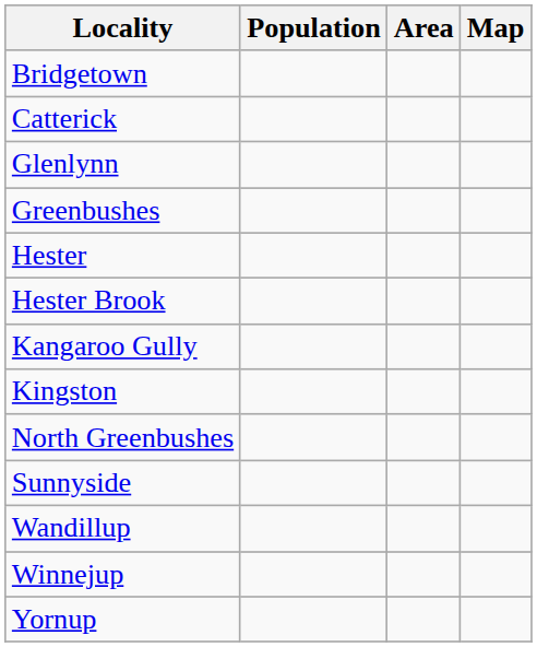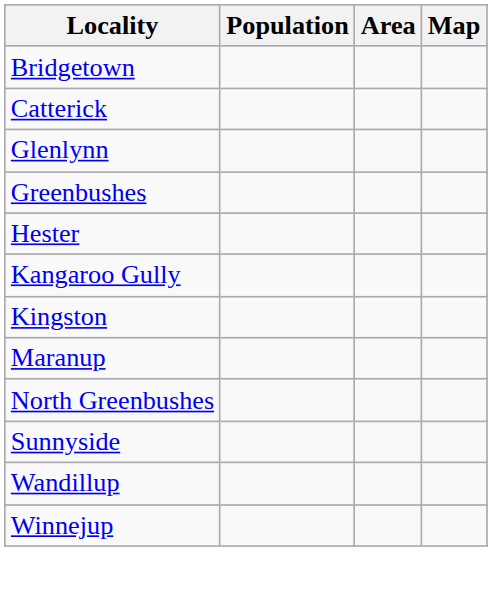- row: Hester Brook
+ row: Maranup
- row: Yornup
